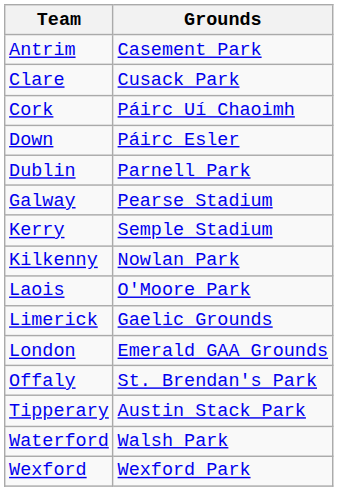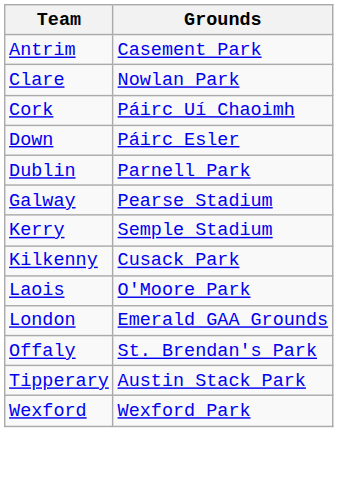Clare | Grounds: Cusack Park -> Nowlan Park
Kilkenny | Grounds: Nowlan Park -> Cusack Park
- row: Limerick | Gaelic Grounds
- row: Waterford | Walsh Park
